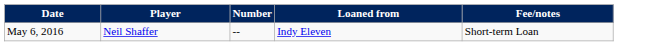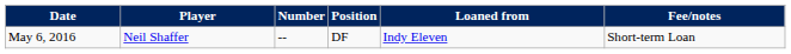+ column: Position | DF
